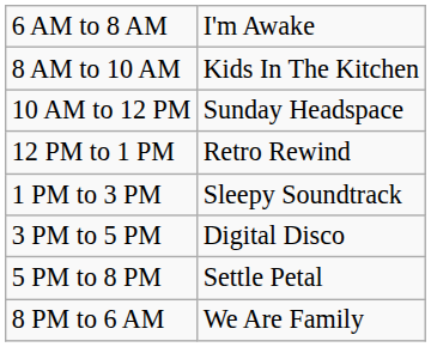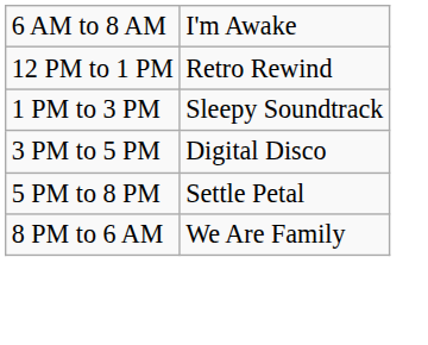- row: 8 AM to 10 AM | Kids In The Kitchen
- row: 10 AM to 12 PM | Sunday Headspace
